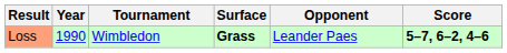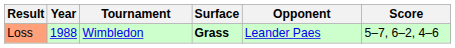Loss | Year: 1990 -> 1988
Loss | Score: bold -> normal
